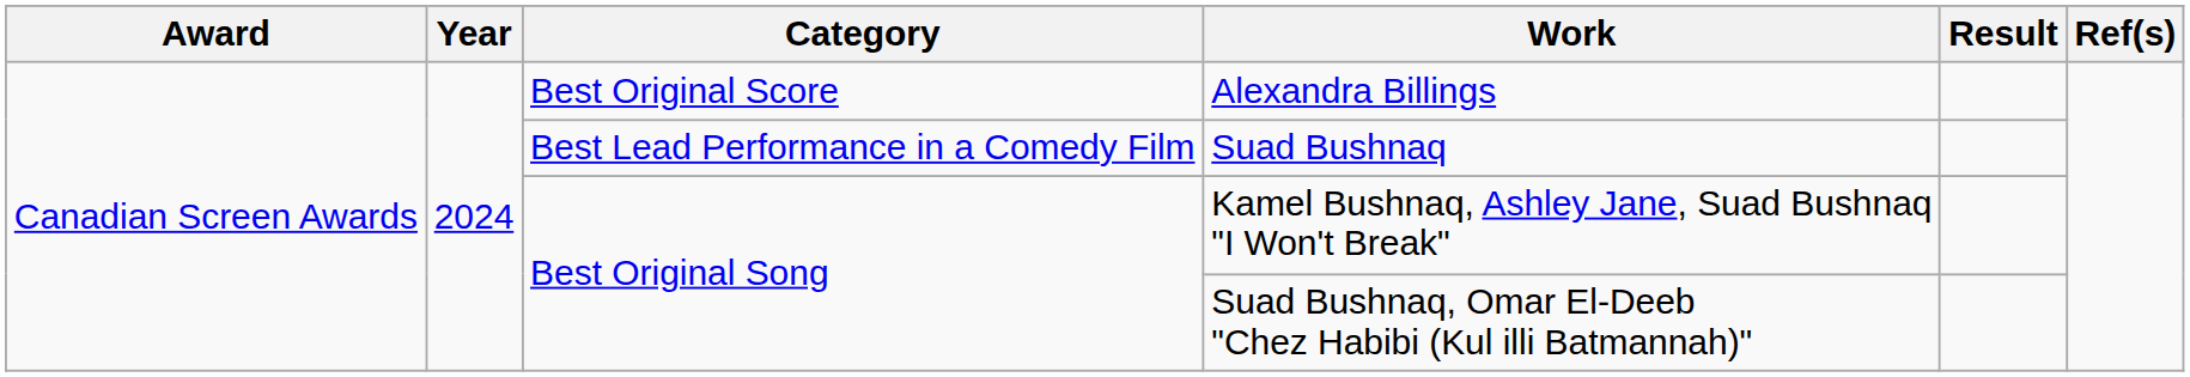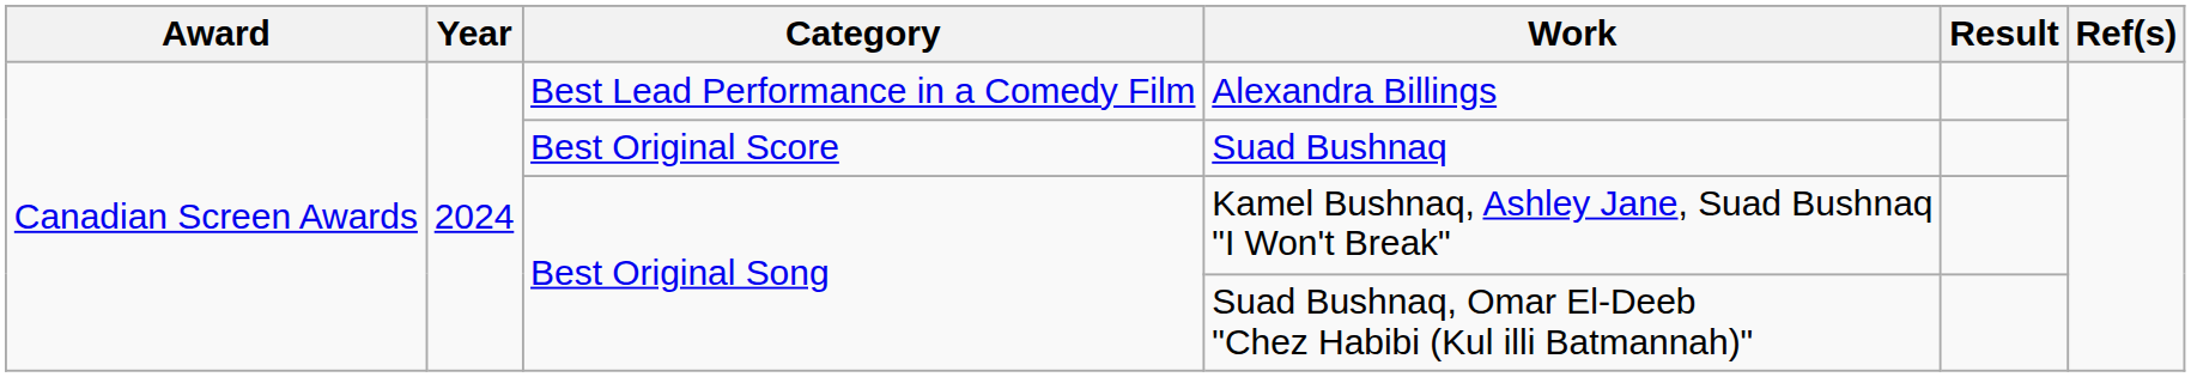Alexandra Billings | Category: Best Original Score -> Best Lead Performance in a Comedy Film
Suad Bushnaq | Category: Best Lead Performance in a Comedy Film -> Best Original Score
